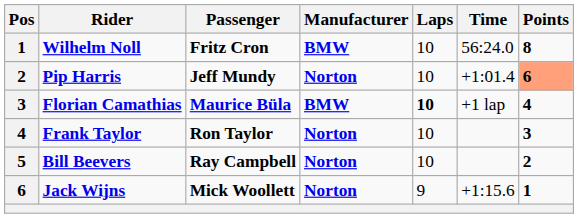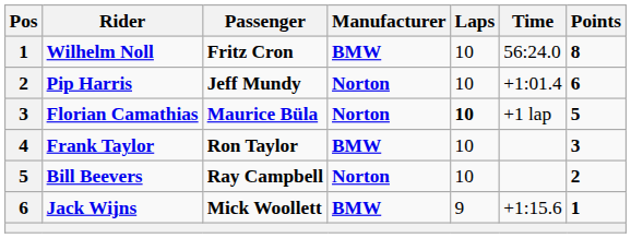Pip Harris | Points: lightsalmon background -> no background
Florian Camathias | Manufacturer: BMW -> Norton
Florian Camathias | Points: 4 -> 5
Frank Taylor | Manufacturer: Norton -> BMW
Jack Wijns | Manufacturer: Norton -> BMW
